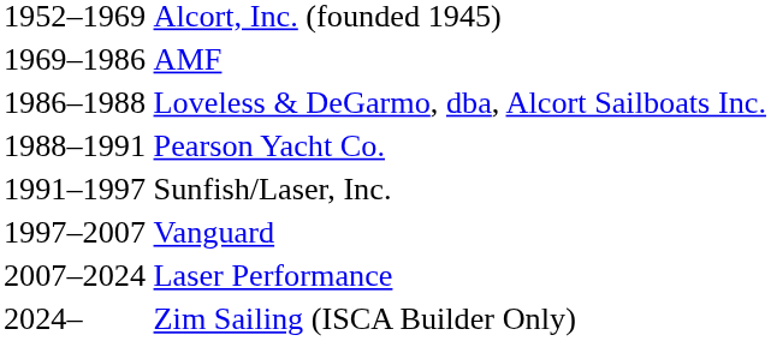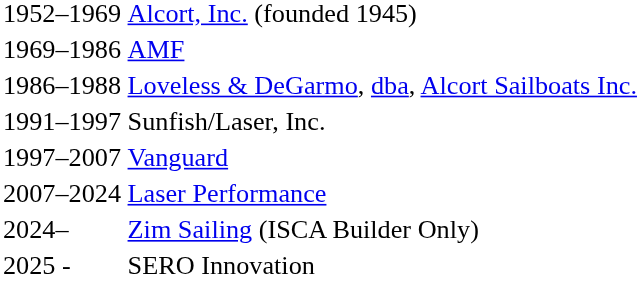- row: 1988–1991 | Pearson Yacht Co.
+ row: 2025 - | SERO Innovation
